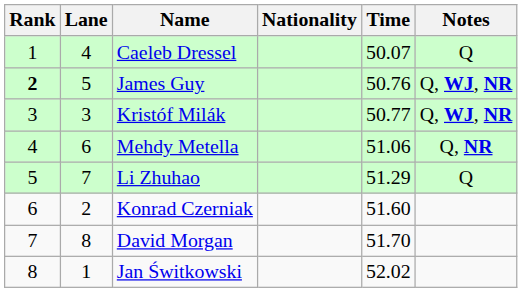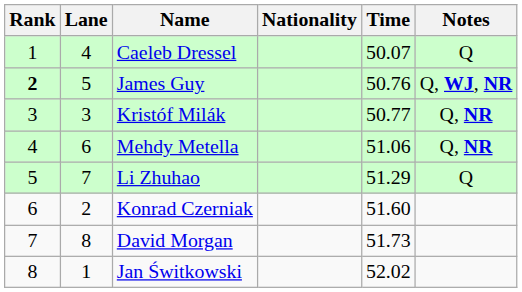Kristóf Milák | Notes: Q, WJ, NR -> Q, NR
David Morgan | Time: 51.70 -> 51.73
